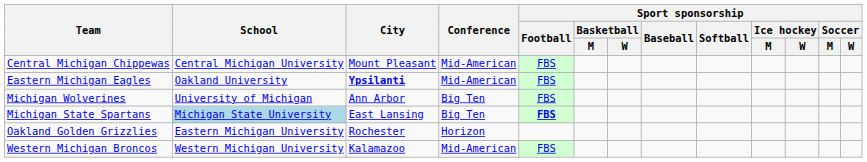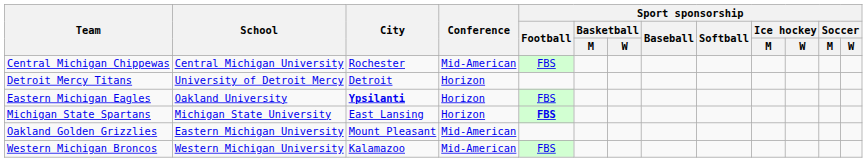Central Michigan Chippewas | City: Mount Pleasant -> Rochester
+ row: Detroit Mercy Titans | University of Detroit Mercy | Detroit | Horizon
Eastern Michigan Eagles | Conference: Mid-American -> Horizon
- row: Michigan Wolverines | University of Michigan | Ann Arbor | Big Ten | FBS
Michigan State Spartans | School: lightblue background -> no background
Michigan State Spartans | Conference: Big Ten -> Horizon
Oakland Golden Grizzlies | City: Rochester -> Mount Pleasant
Oakland Golden Grizzlies | Conference: Horizon -> Mid-American
